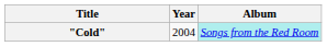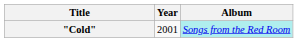"Cold" | Year: 2004 -> 2001
